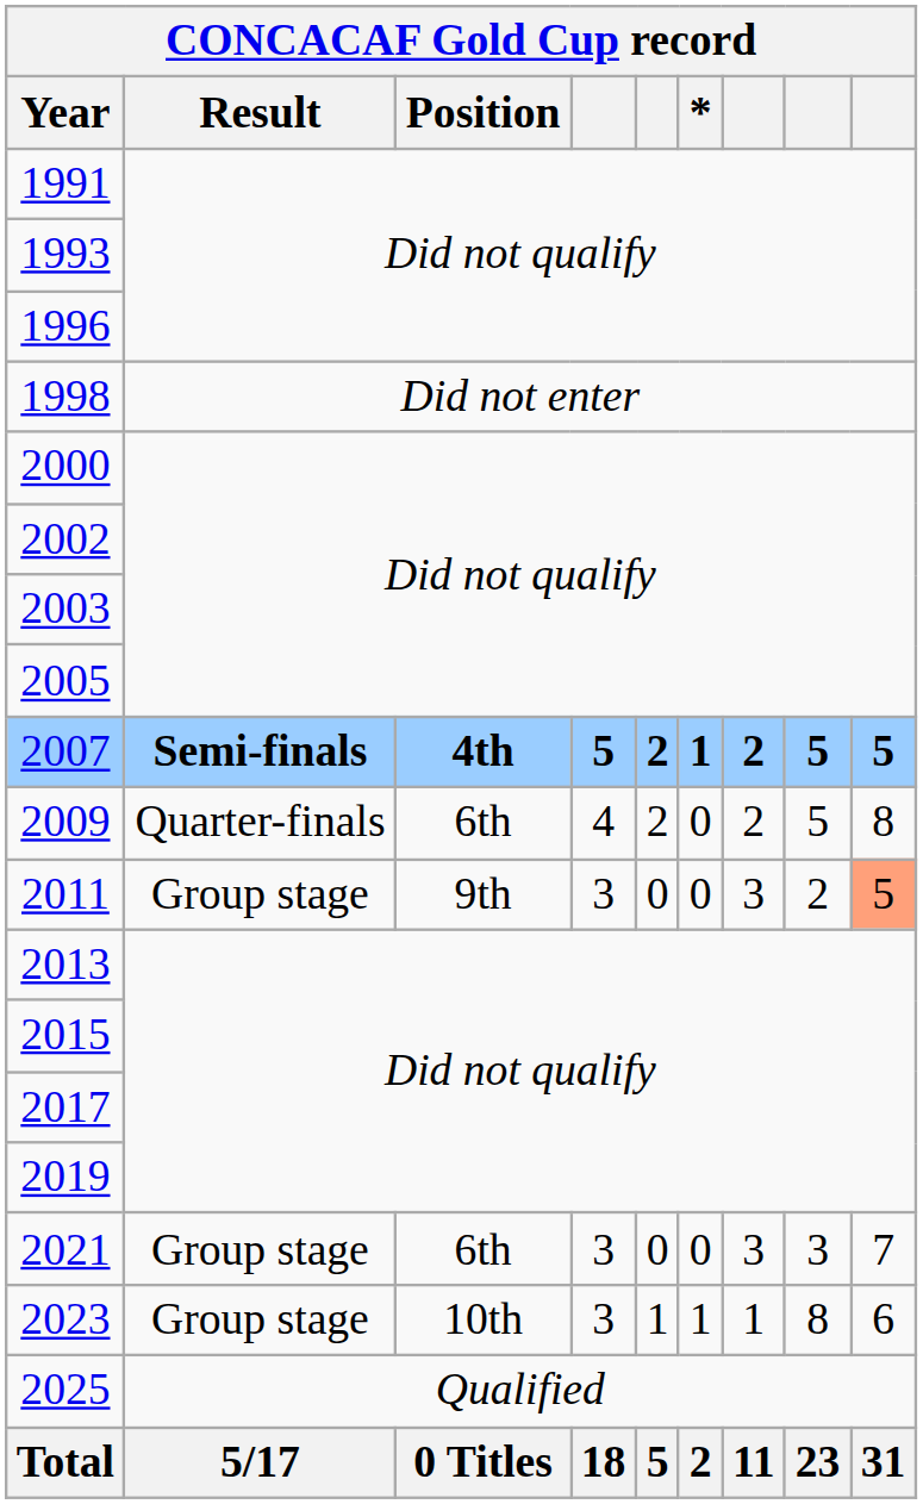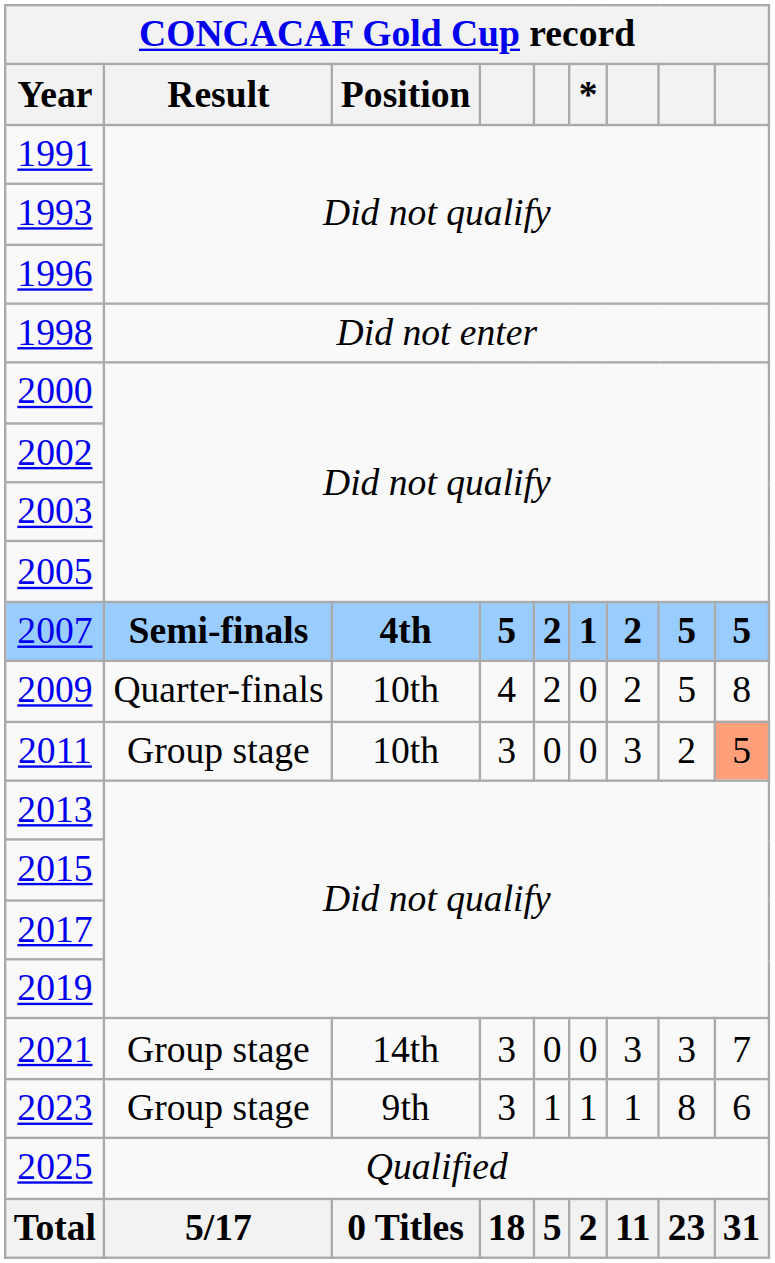2009 | CONCACAF Gold Cup record / Position: 6th -> 10th
2011 | CONCACAF Gold Cup record / Position: 9th -> 10th
2021 | CONCACAF Gold Cup record / Position: 6th -> 14th
2023 | CONCACAF Gold Cup record / Position: 10th -> 9th
